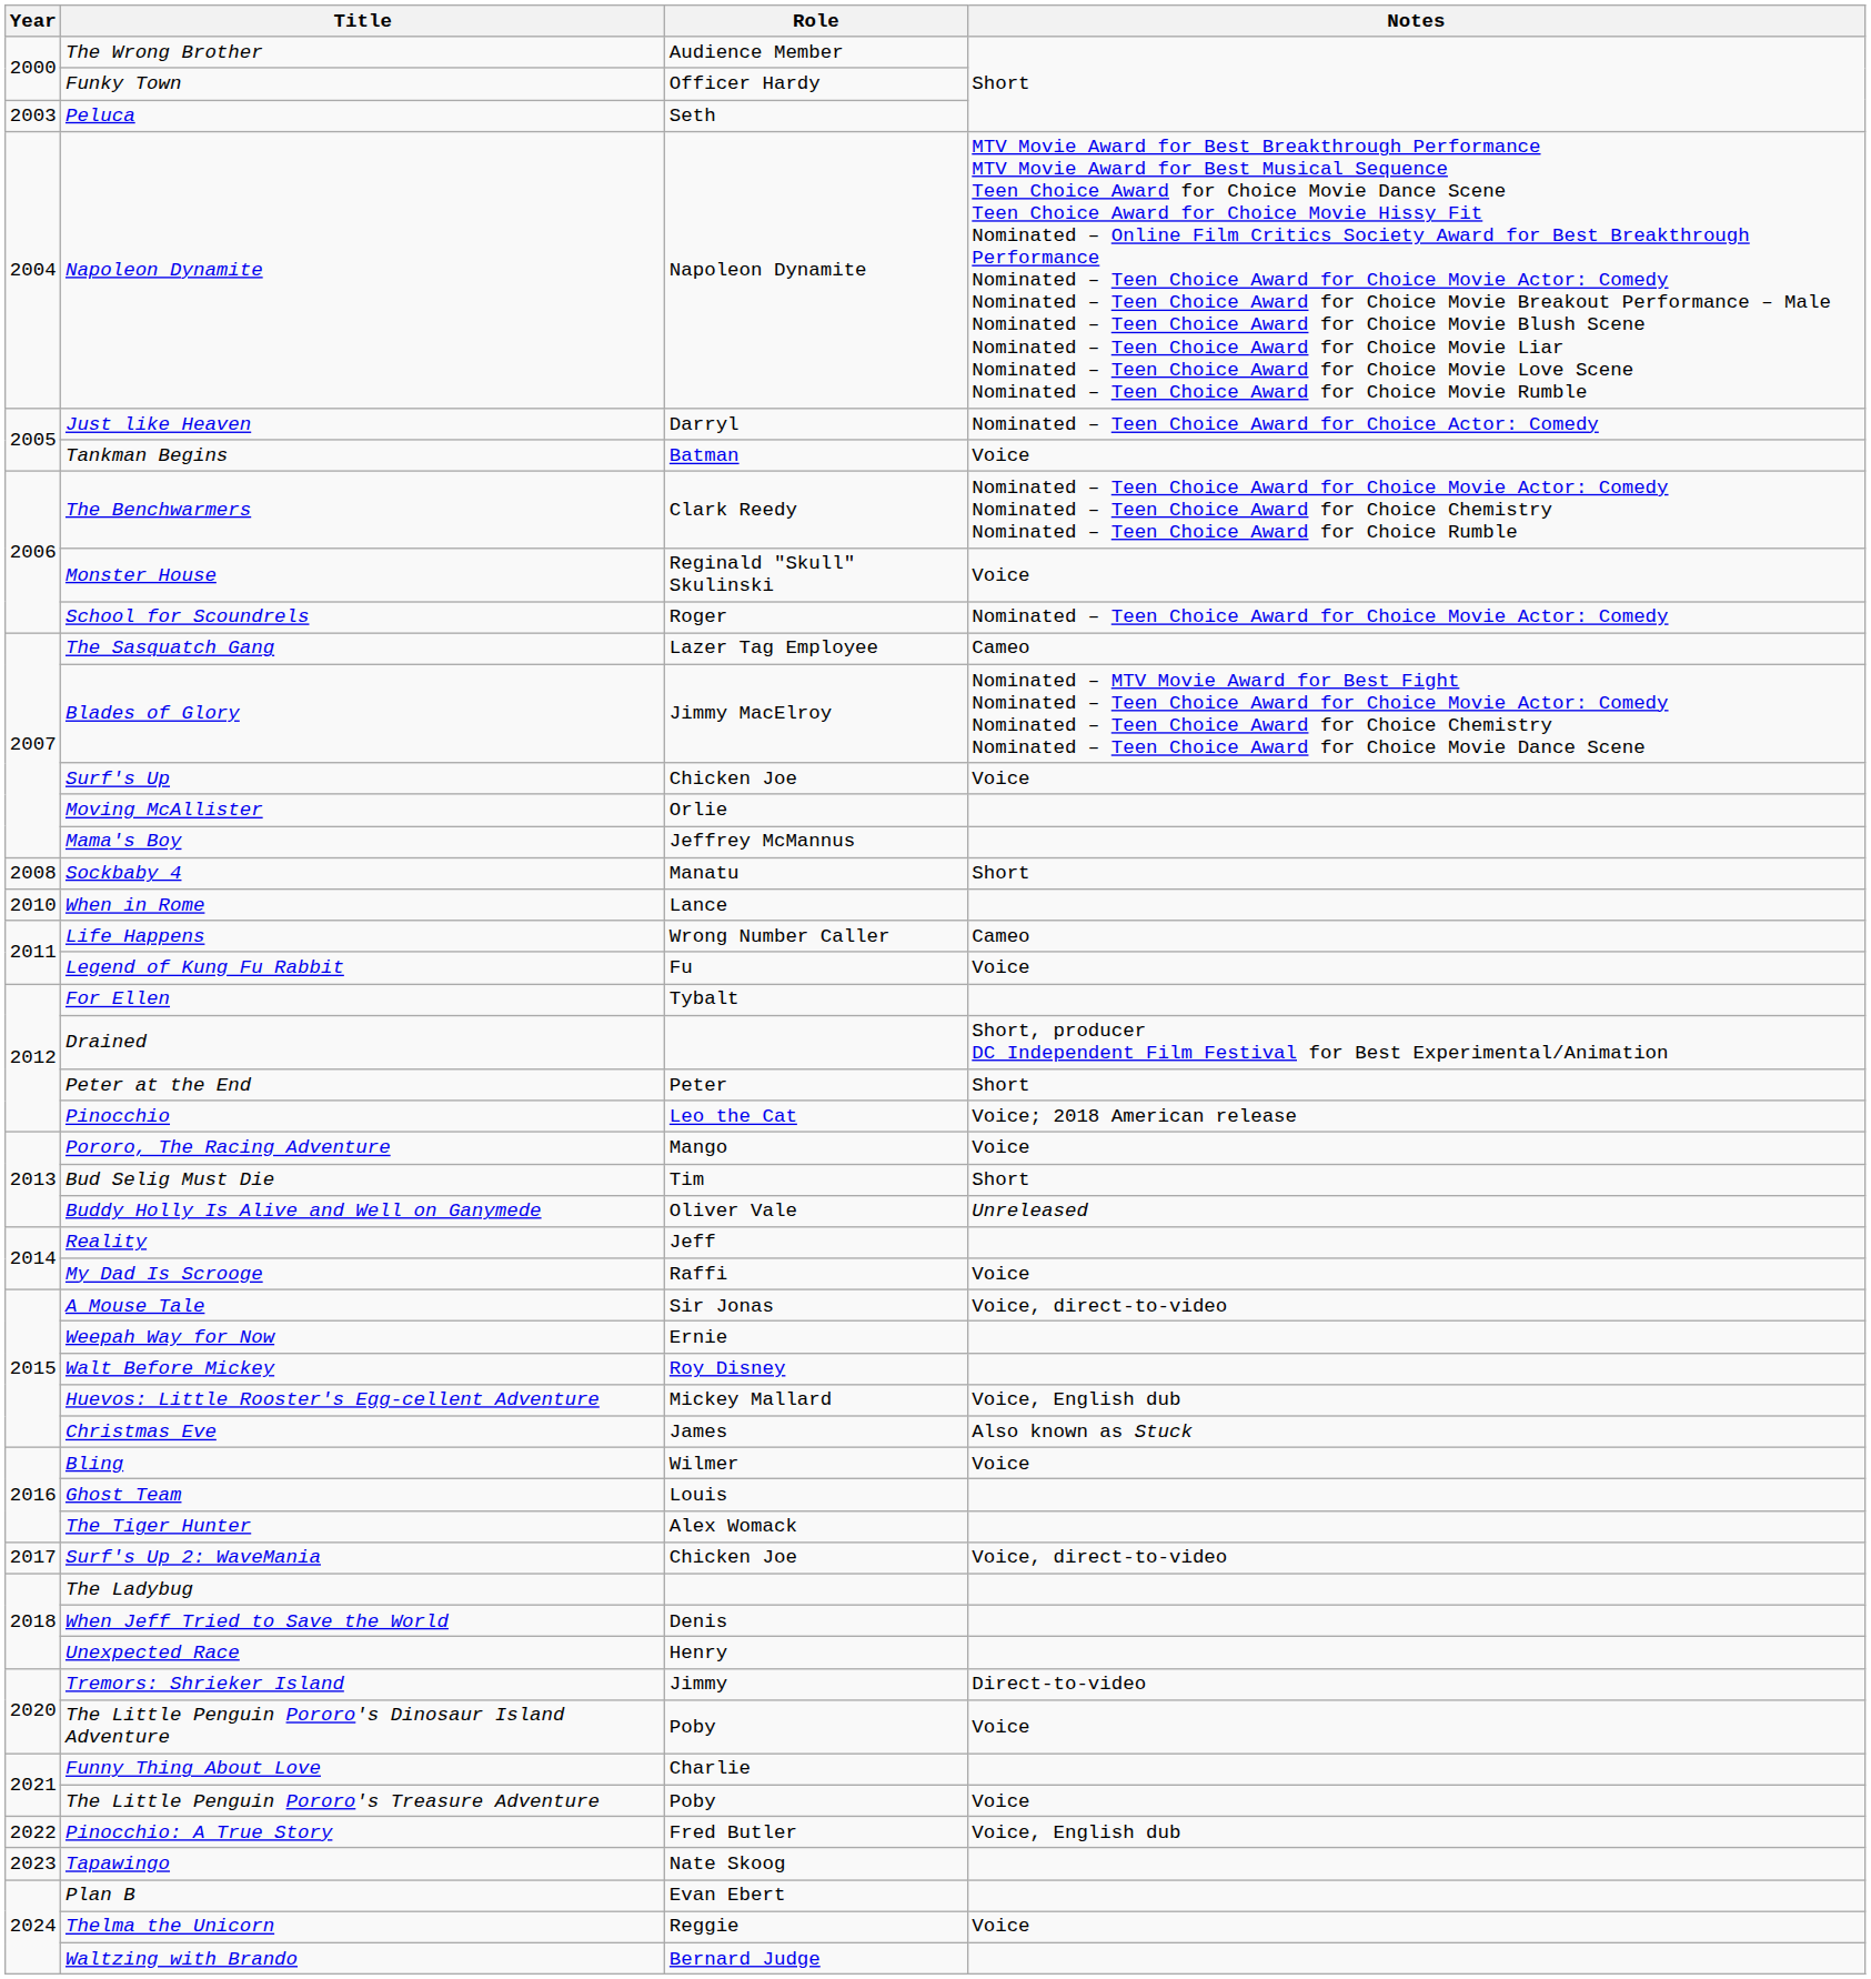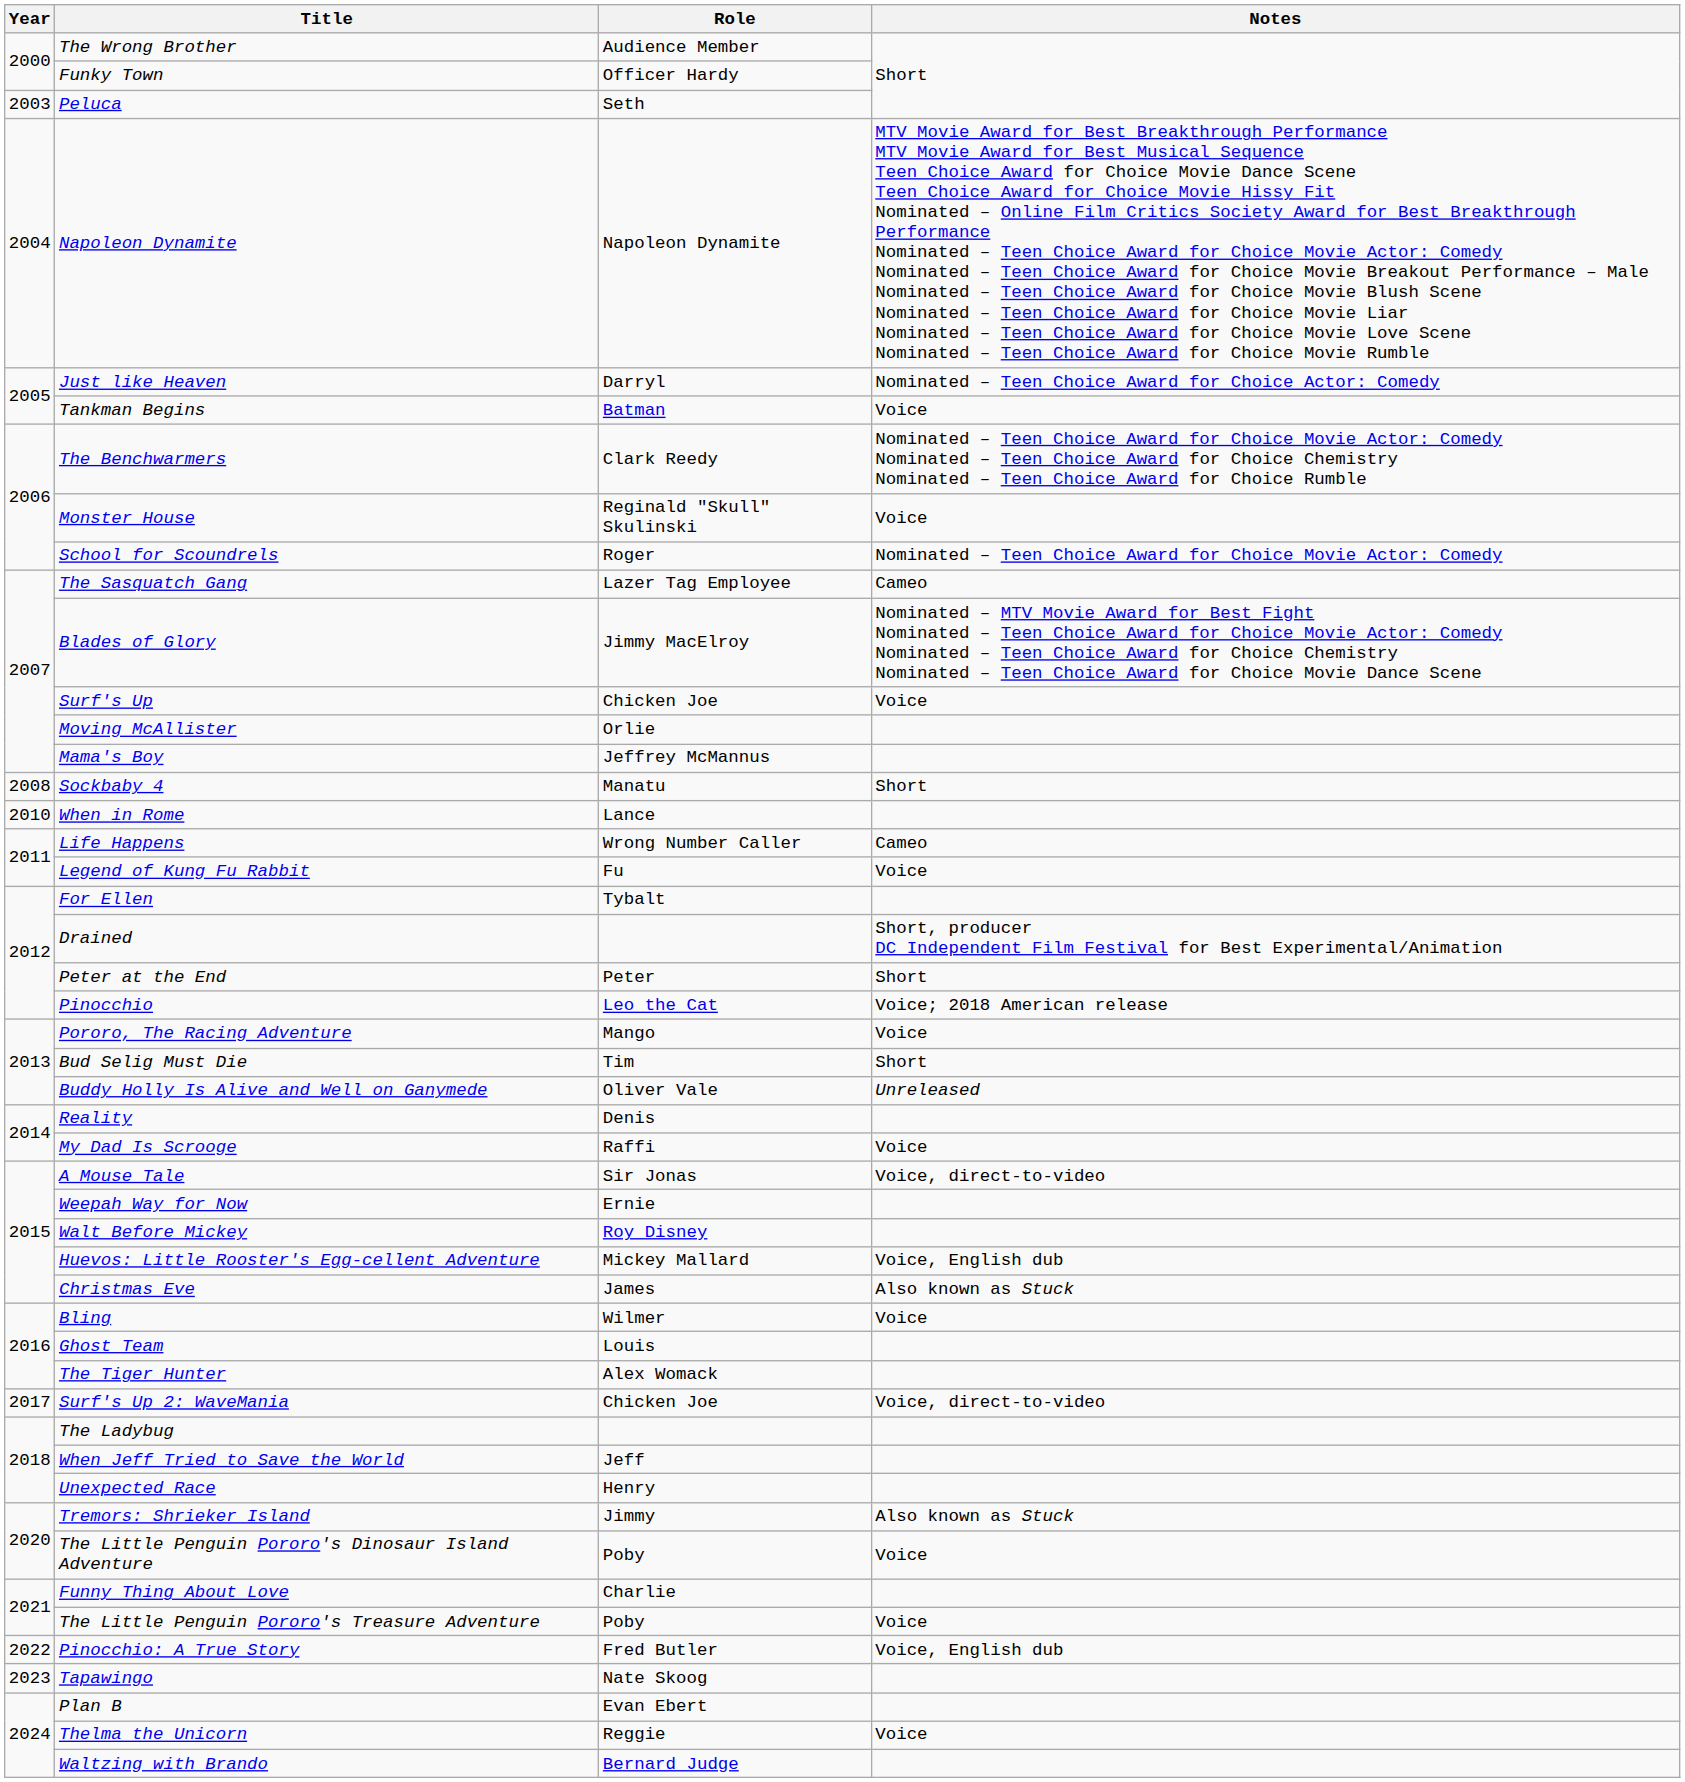Reality | Role: Jeff -> Denis
When Jeff Tried to Save the World | Role: Denis -> Jeff
Tremors: Shrieker Island | Notes: Direct-to-video -> Also known as Stuck
